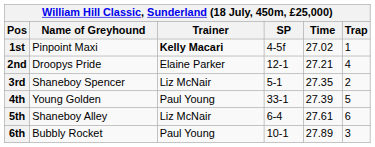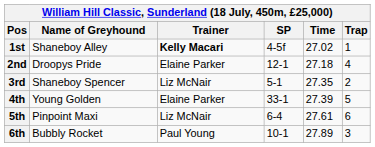1st | Name of Greyhound: Pinpoint Maxi -> Shaneboy Alley
2nd | Time: 27.21 -> 27.18
4th | Trainer: Paul Young -> Elaine Parker
5th | Name of Greyhound: Shaneboy Alley -> Pinpoint Maxi
